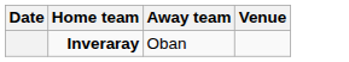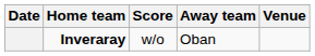+ column: Score | w/o
